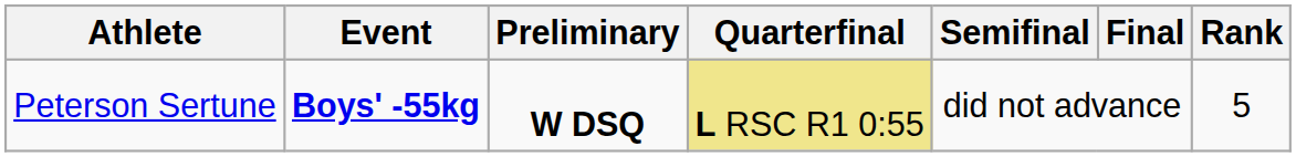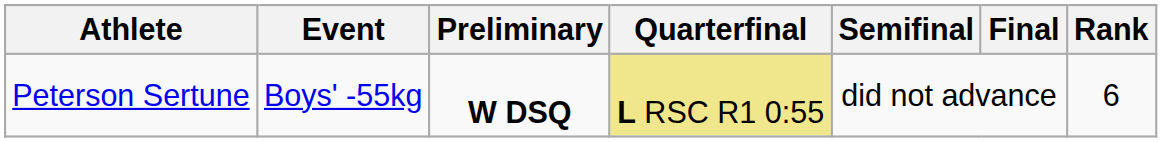Peterson Sertune | Event: bold -> normal
Peterson Sertune | Rank: 5 -> 6
